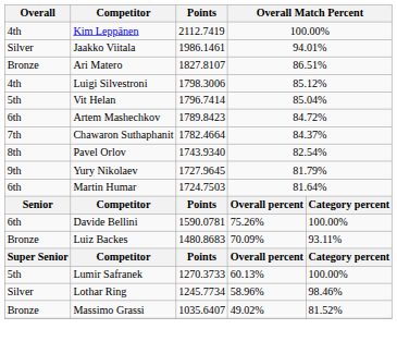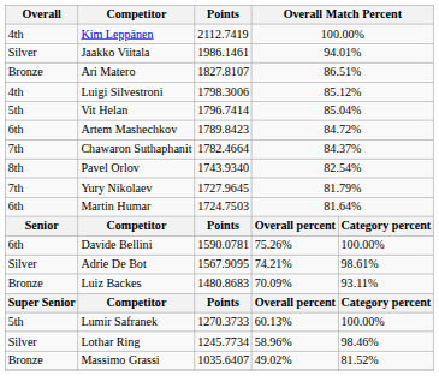Yury Nikolaev | Overall: 9th -> 7th
+ row: Silver | Adrie De Bot | 1567.9095 | 74.21% | 98.61%
